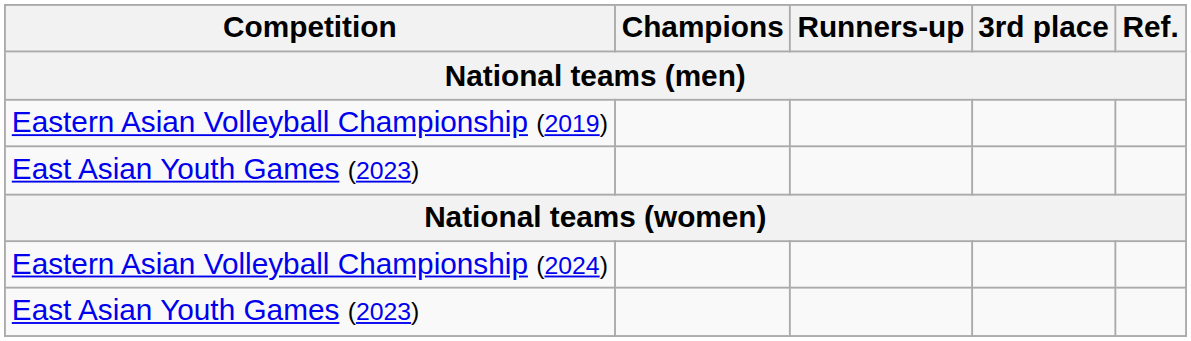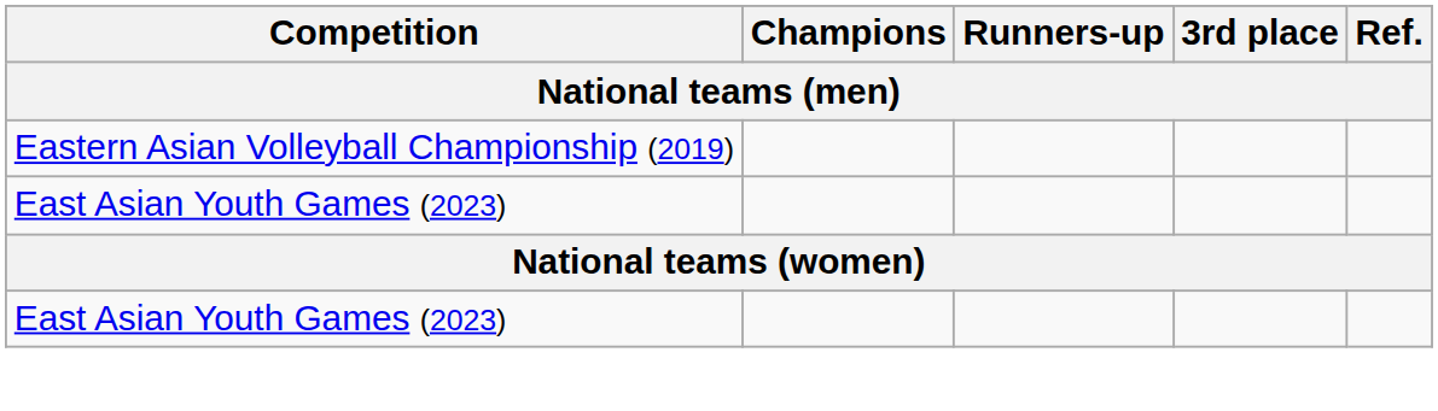- row: Eastern Asian Volleyball Championship (2024)
